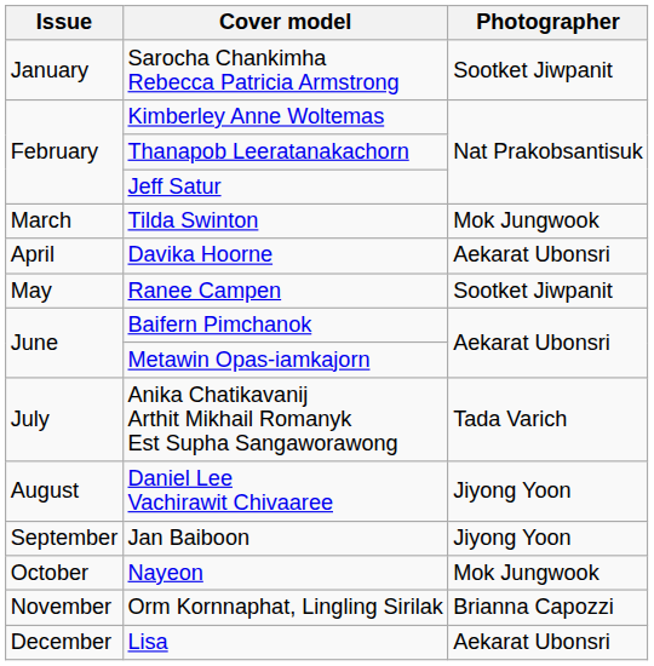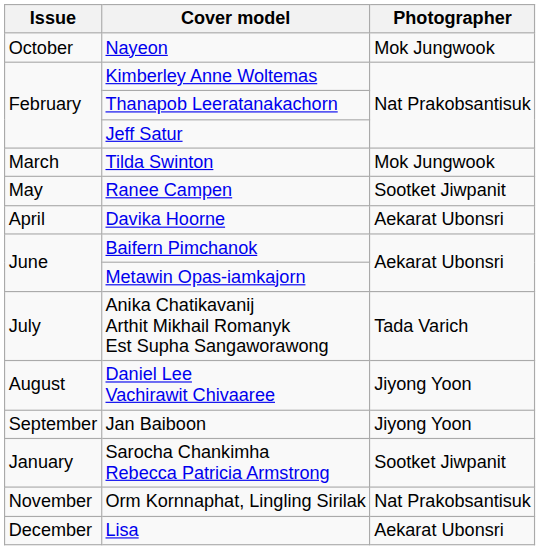rows swapped: Sarocha Chankimha Rebecca Patricia Armstrong <-> Nayeon
rows swapped: Davika Hoorne <-> Ranee Campen
Orm Kornnaphat, Lingling Sirilak | Photographer: Brianna Capozzi -> Nat Prakobsantisuk
